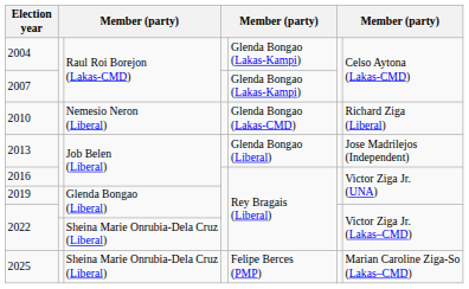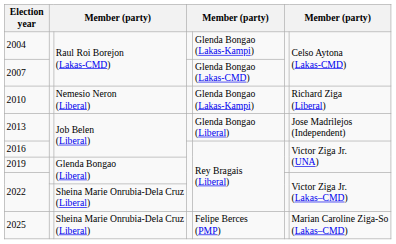2007 | column 5: Glenda Bongao (Lakas-Kampi) -> Glenda Bongao (Lakas-CMD)
2010 | column 5: Glenda Bongao (Lakas-CMD) -> Glenda Bongao (Lakas-Kampi)
